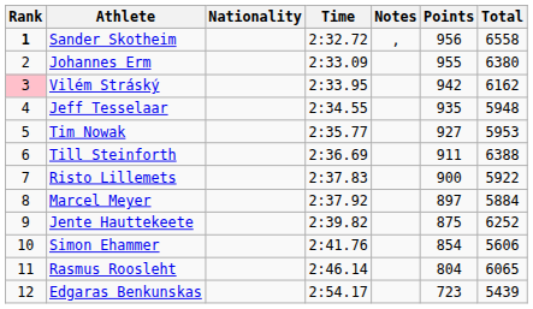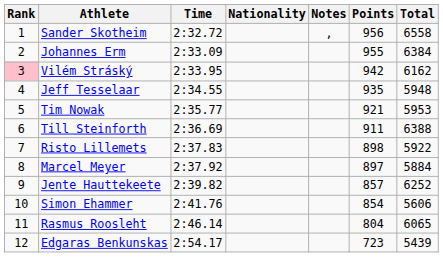columns swapped: Nationality <-> Time
Sander Skotheim | Rank: bold -> normal
Johannes Erm | Total: 6380 -> 6384
Tim Nowak | Points: 927 -> 921
Risto Lillemets | Points: 900 -> 898
Jente Hauttekeete | Points: 875 -> 857
